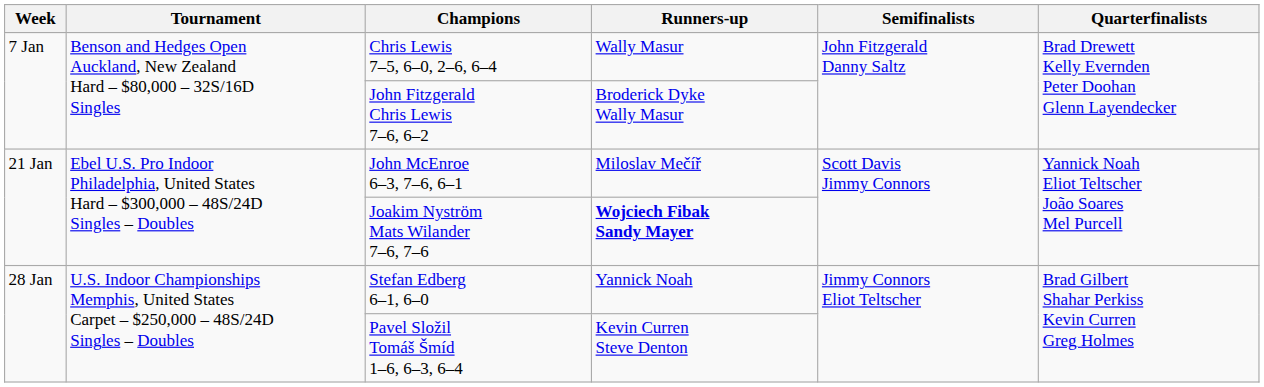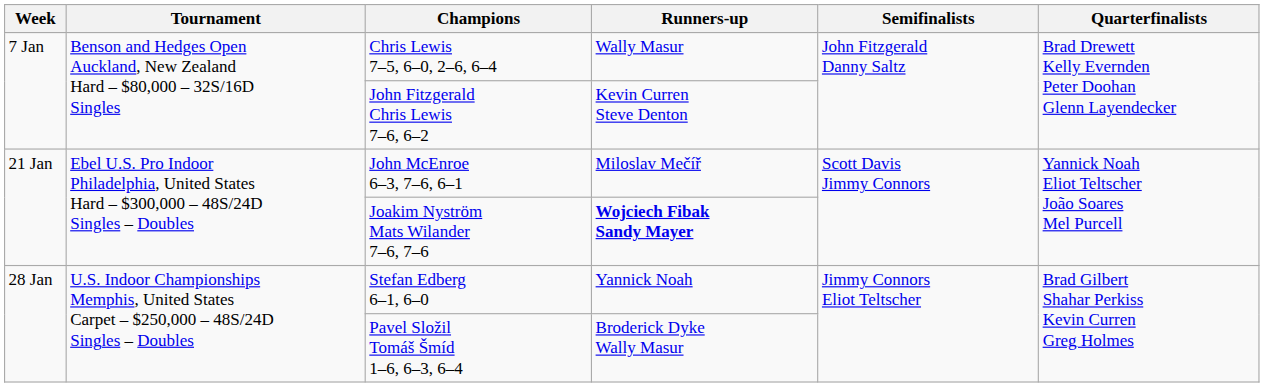John Fitzgerald Chris Lewis 7–6, 6–2 | Runners-up: Broderick Dyke Wally Masur -> Kevin Curren Steve Denton
Pavel Složil Tomáš Šmíd 1–6, 6–3, 6–4 | Runners-up: Kevin Curren Steve Denton -> Broderick Dyke Wally Masur
